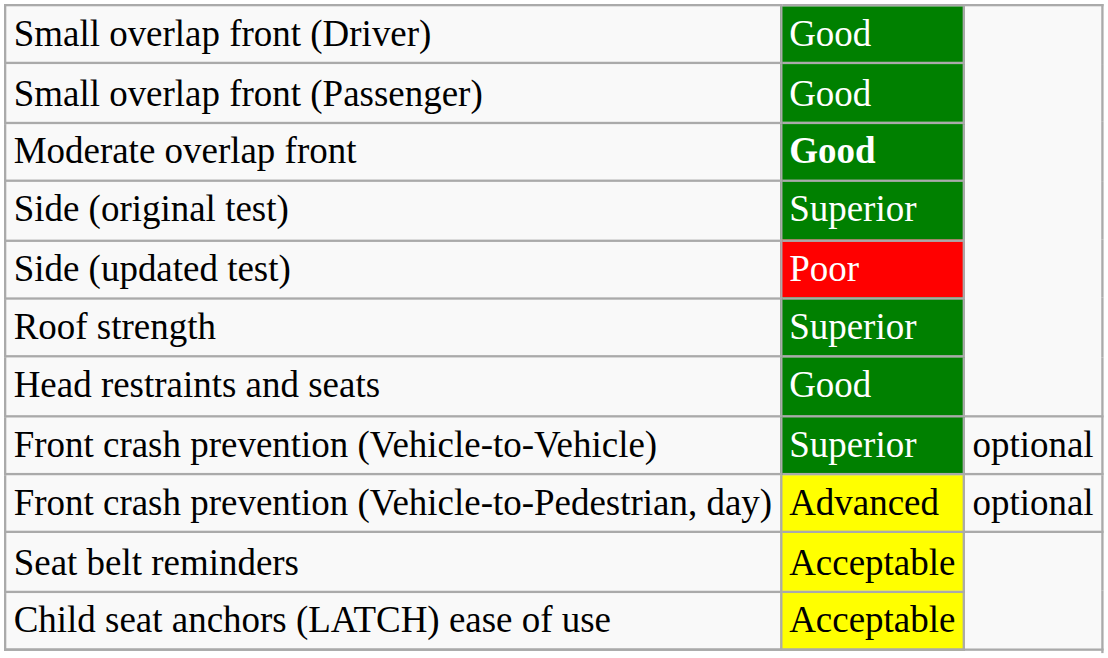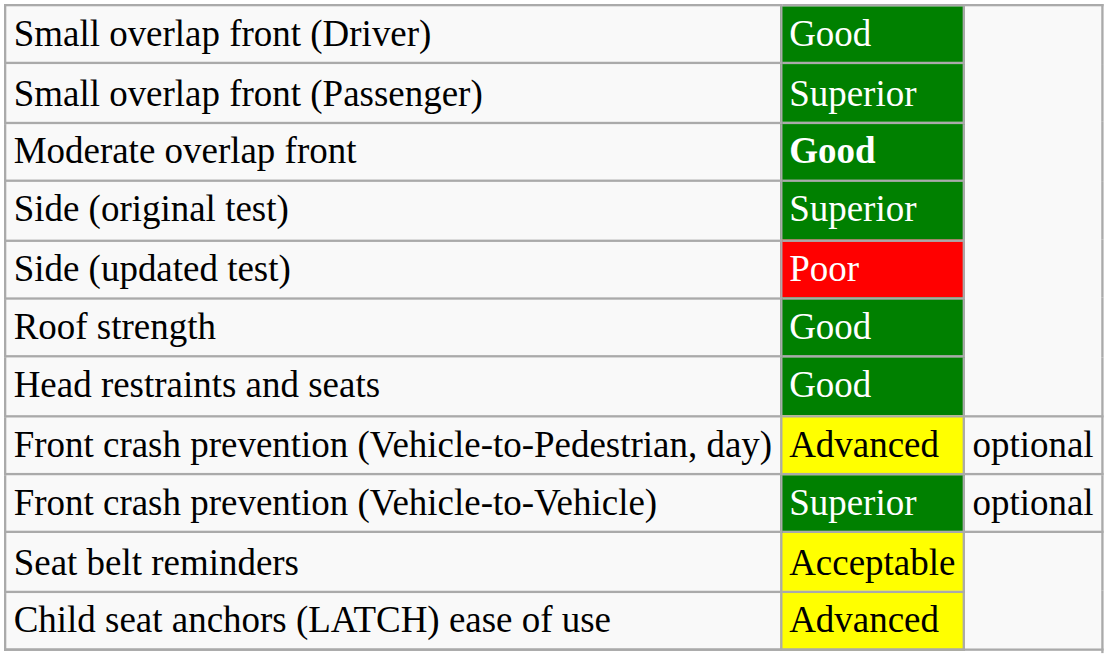Small overlap front (Passenger) | column 2: Good -> Superior
Roof strength | column 2: Superior -> Good
rows swapped: Front crash prevention (Vehicle-to-Vehicle) <-> Front crash prevention (Vehicle-to-Pedestrian, day)
Child seat anchors (LATCH) ease of use | column 2: Acceptable -> Advanced
